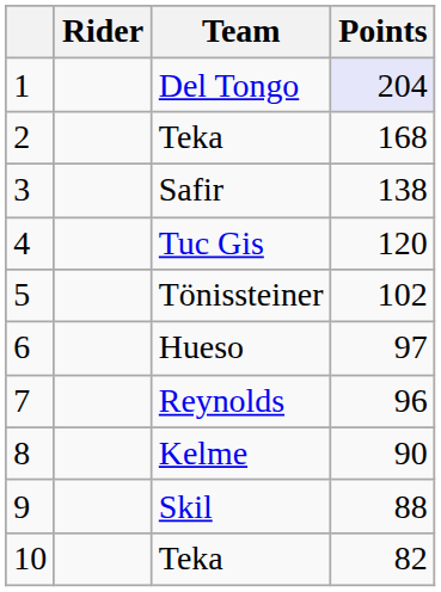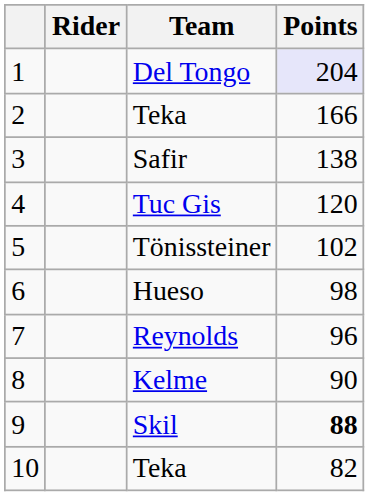2 / Teka | Points: 168 -> 166
Hueso | Points: 97 -> 98
Skil | Points: normal -> bold
